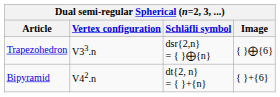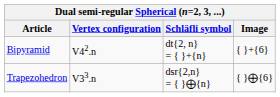rows swapped: Bipyramid <-> Trapezohedron
